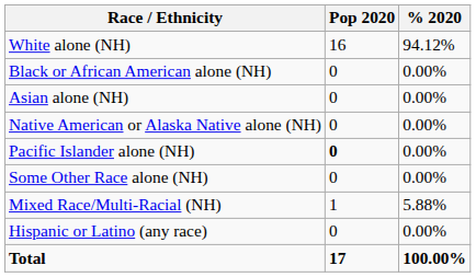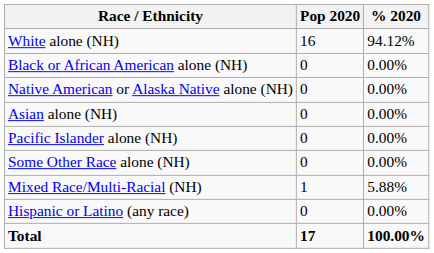rows swapped: Native American or Alaska Native alone (NH) <-> Asian alone (NH)
Pacific Islander alone (NH) | Pop 2020: bold -> normal
